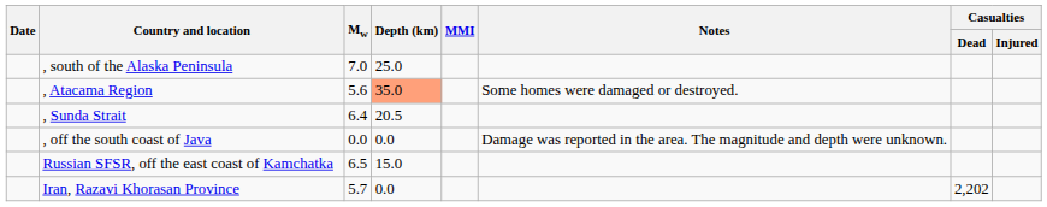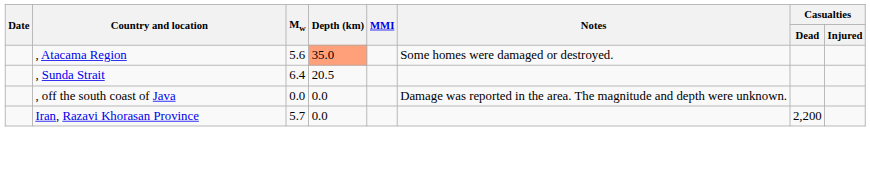- row: , south of the Alaska Peninsula | 7.0 | 25.0
- row: Russian SFSR, off the east coast of Kamchatka | 6.5 | 15.0
Iran, Razavi Khorasan Province | Casualties / Dead: 2,202 -> 2,200
